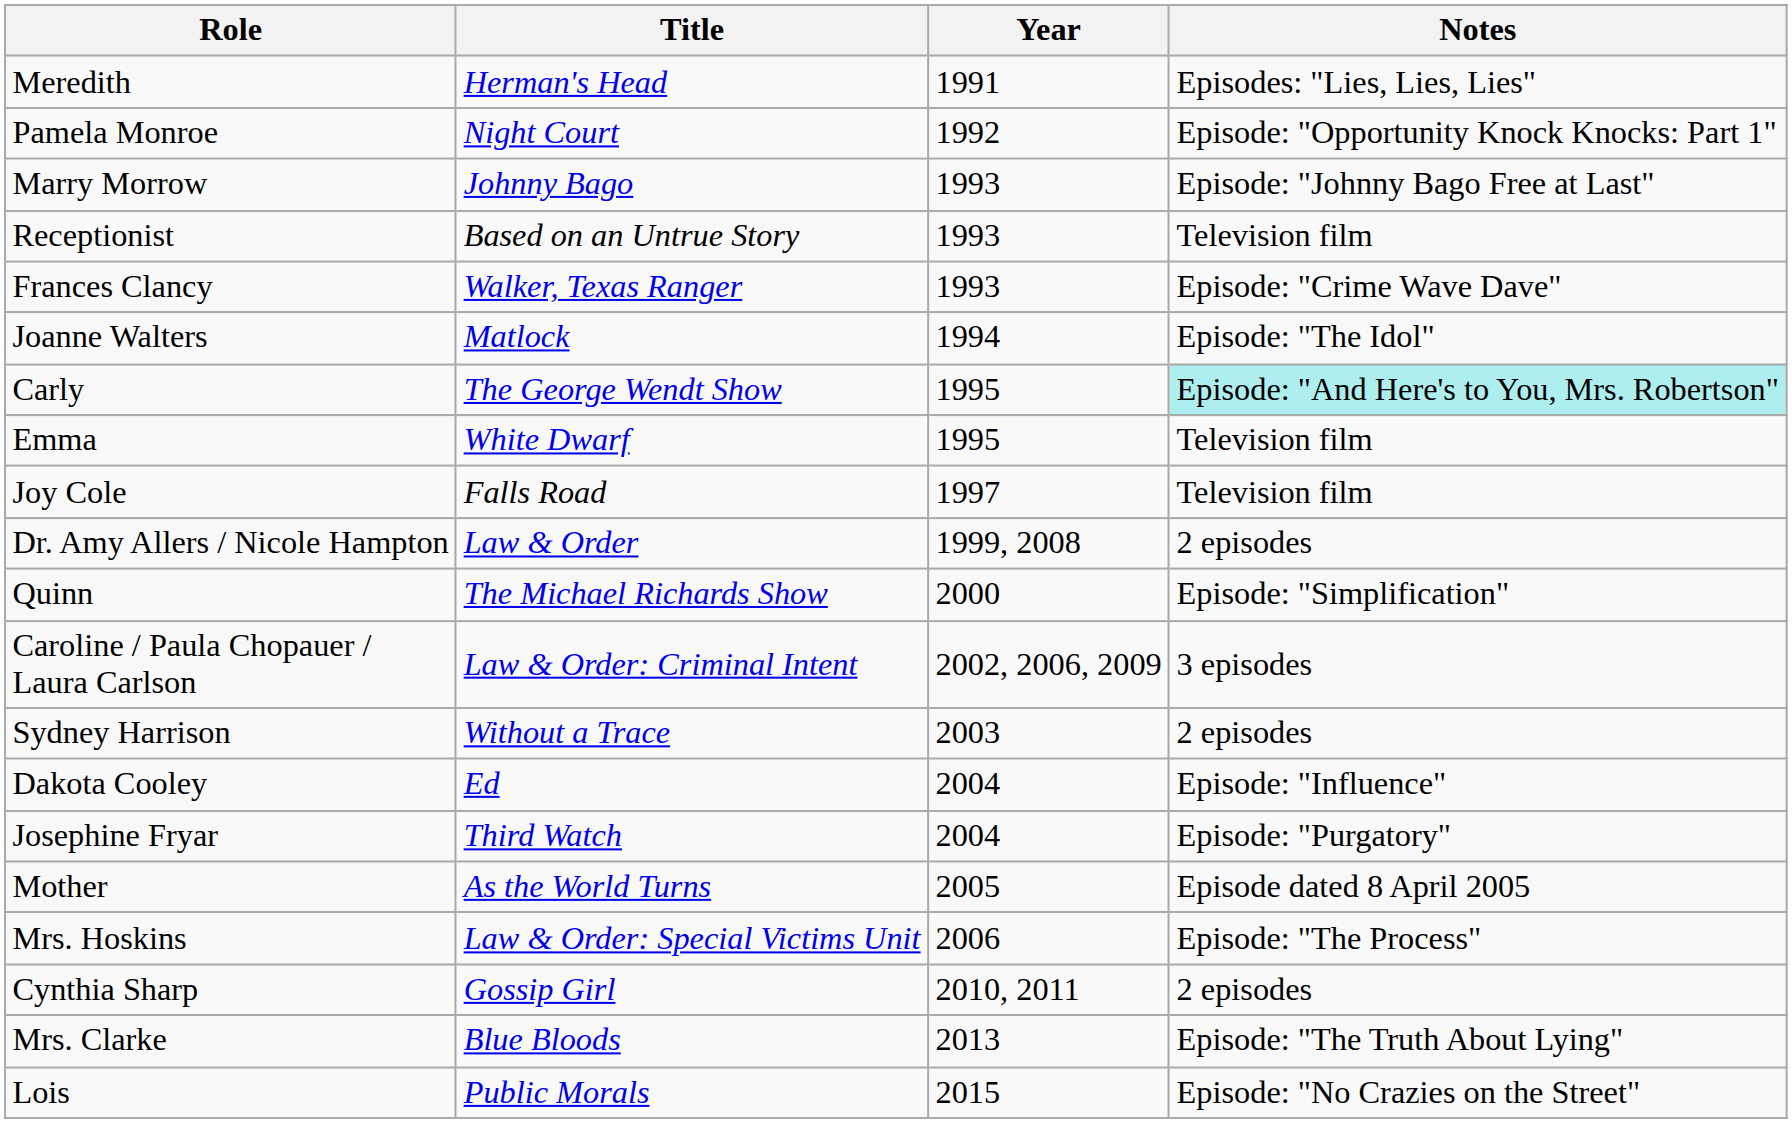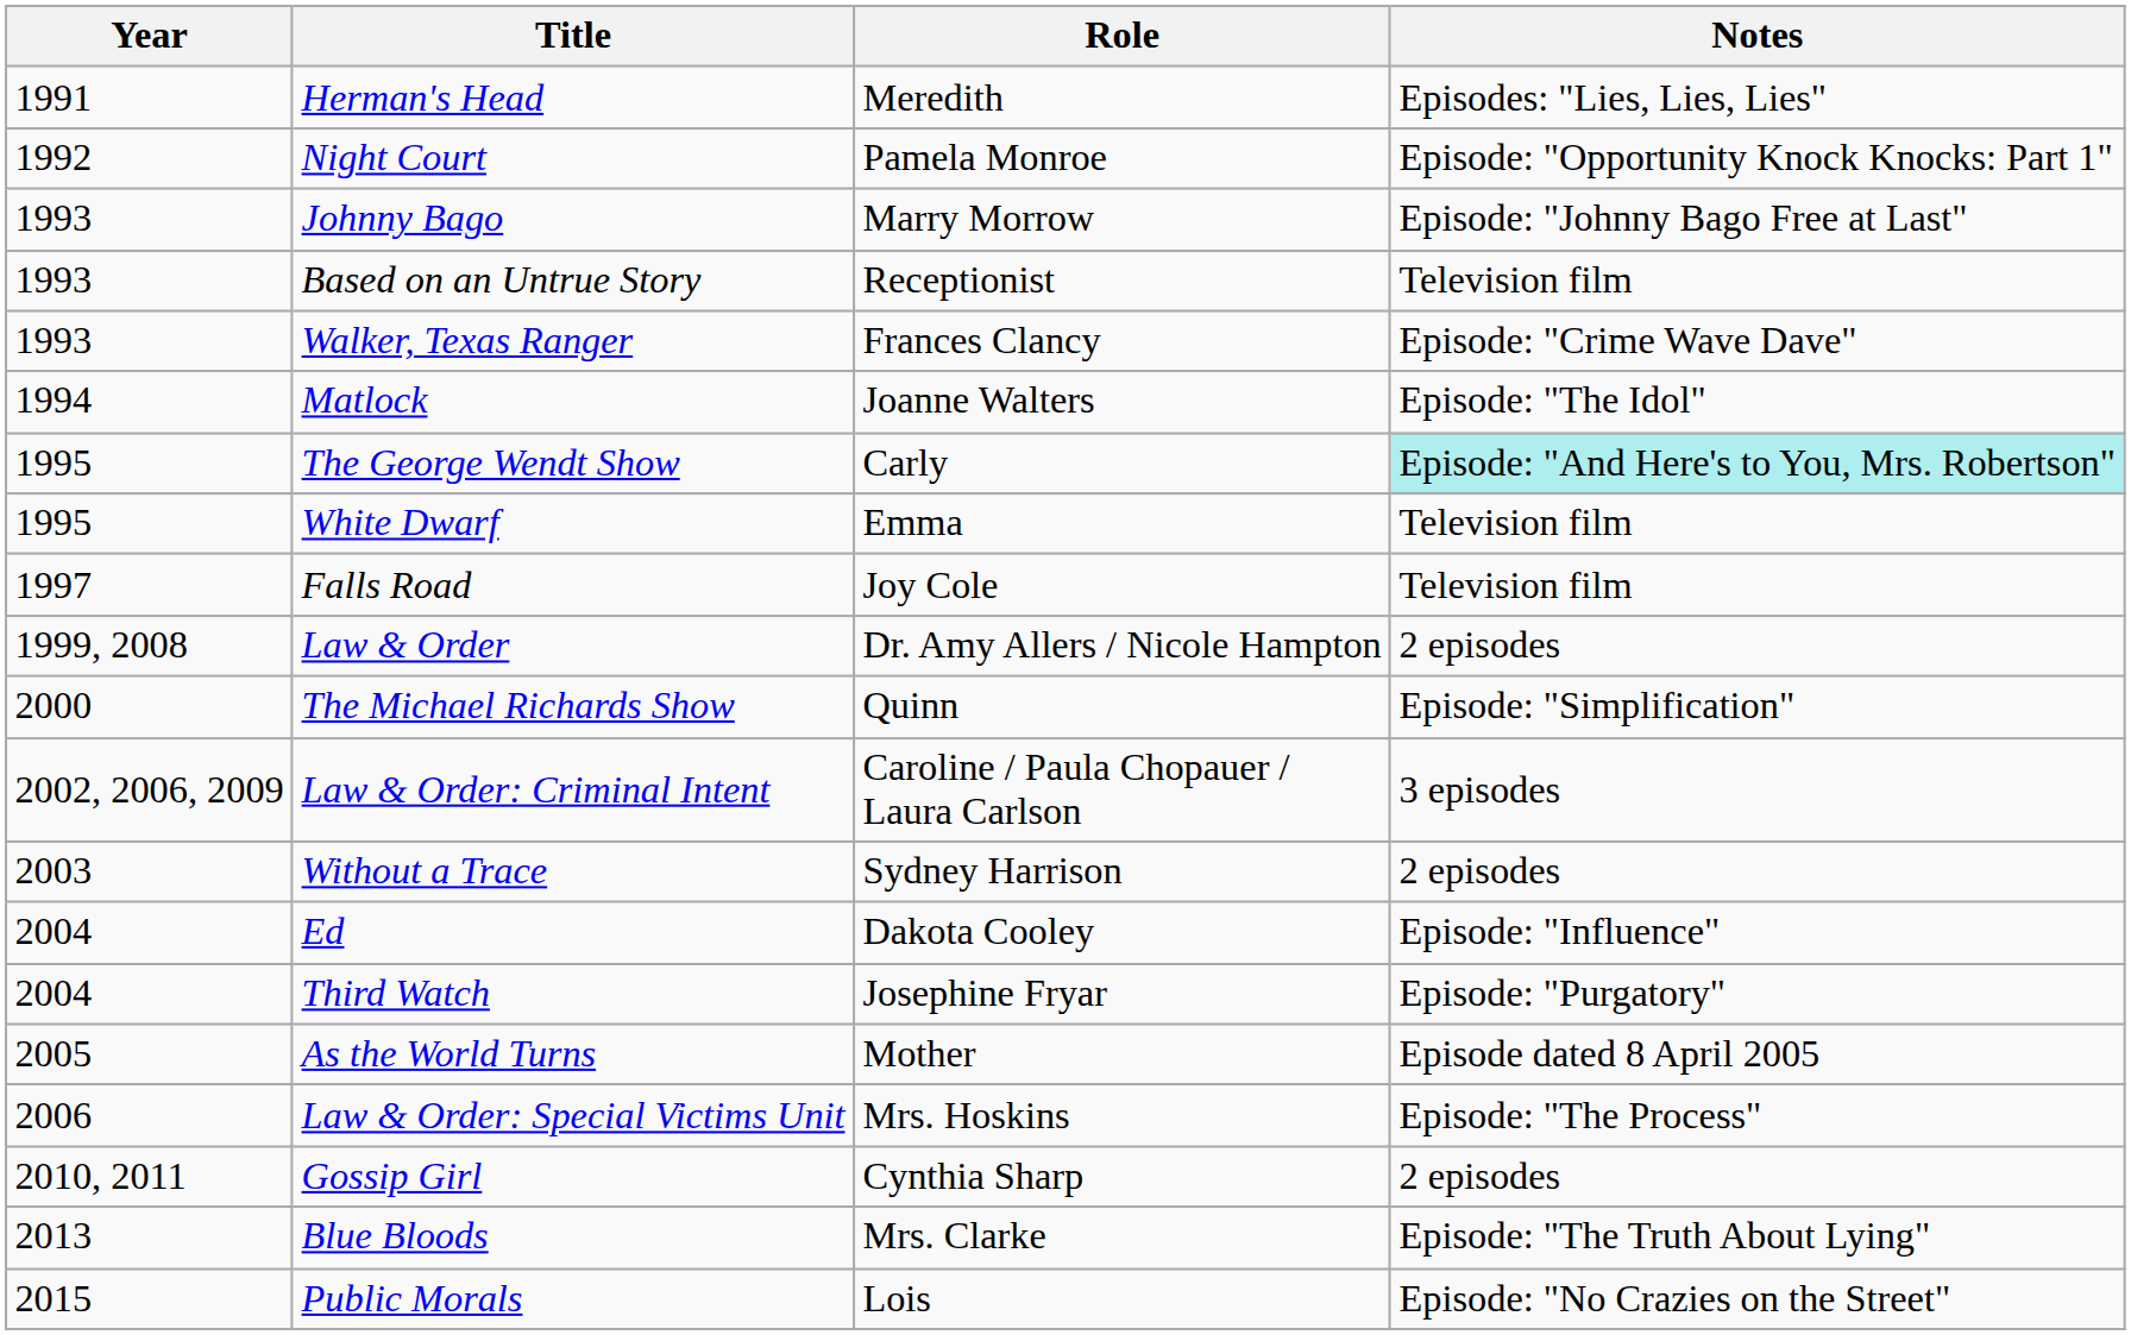columns swapped: Year <-> Role
